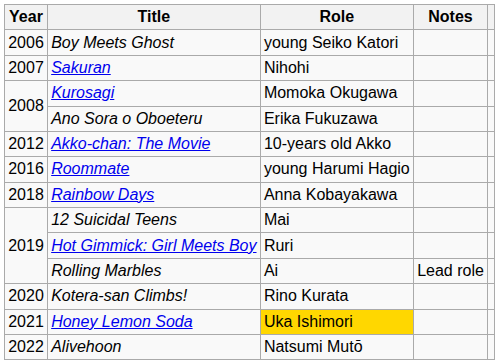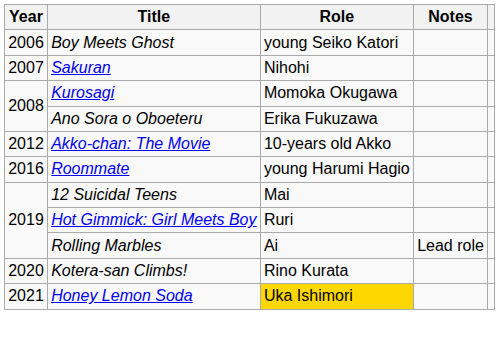- row: 2018 | Rainbow Days | Anna Kobayakawa
- row: 2022 | Alivehoon | Natsumi Mutō
